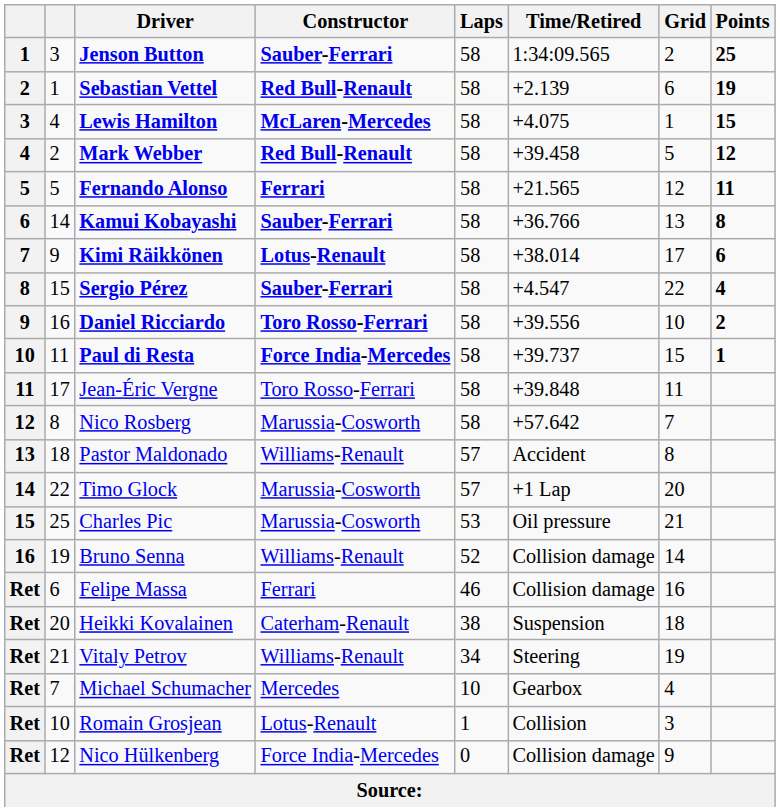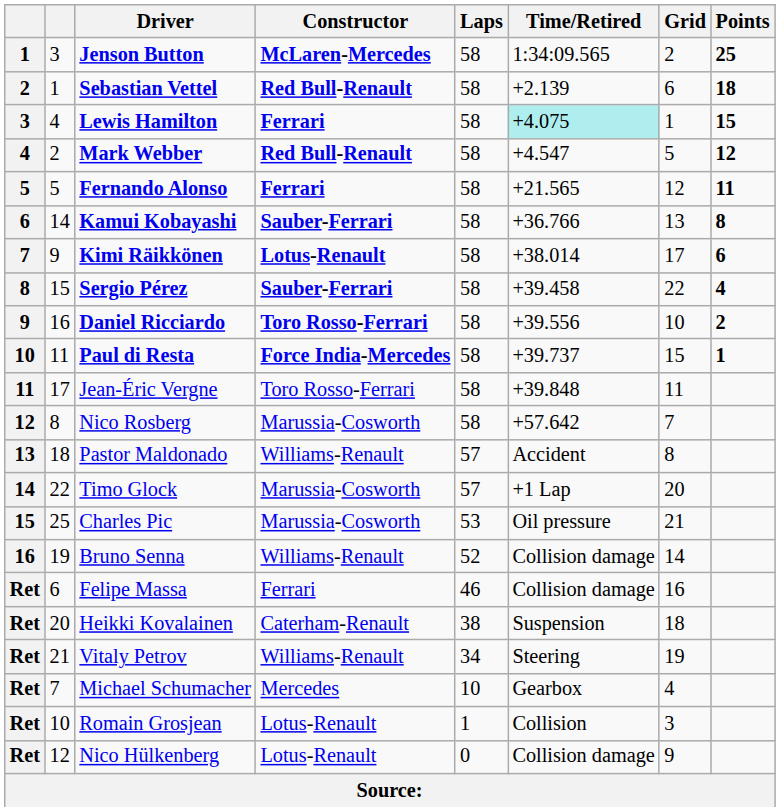Jenson Button | Constructor: Sauber-Ferrari -> McLaren-Mercedes
Sebastian Vettel | Points: 19 -> 18
Lewis Hamilton | Constructor: McLaren-Mercedes -> Ferrari
Lewis Hamilton | Time/Retired: no background -> paleturquoise background
Mark Webber | Time/Retired: +39.458 -> +4.547
Sergio Pérez | Time/Retired: +4.547 -> +39.458
Nico Hülkenberg | Constructor: Force India-Mercedes -> Lotus-Renault
